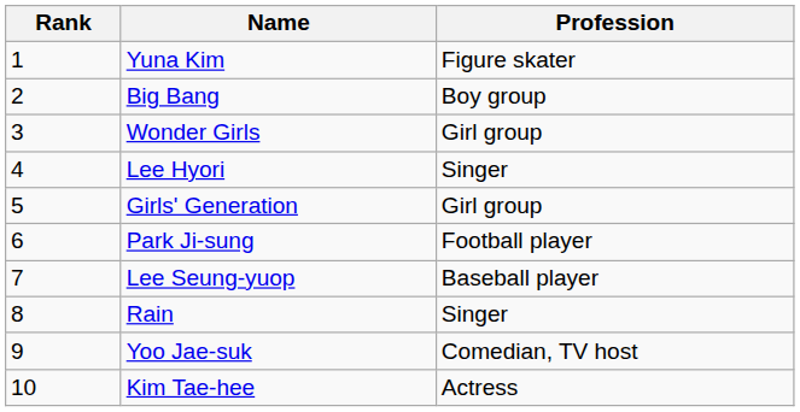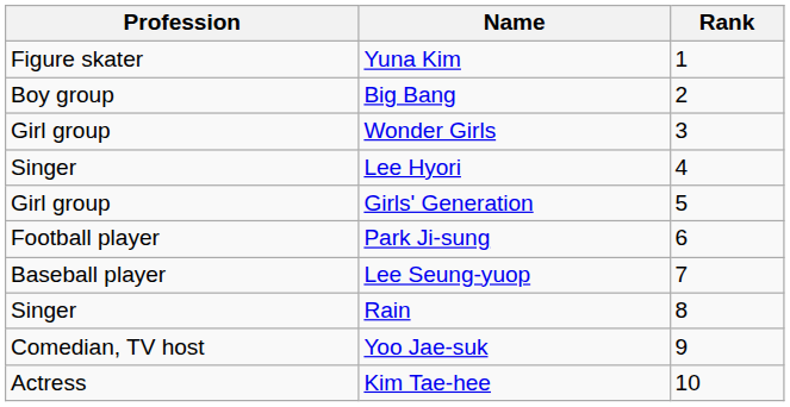columns swapped: Rank <-> Profession
